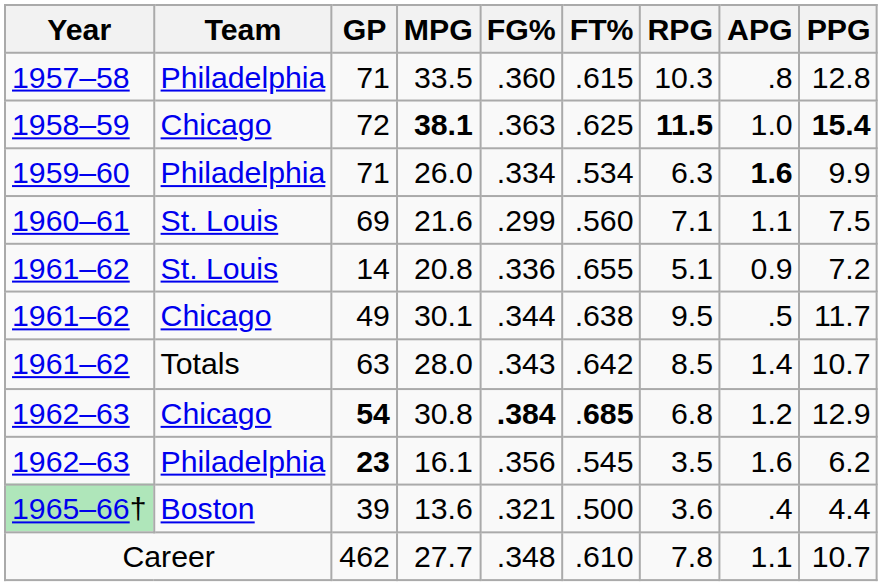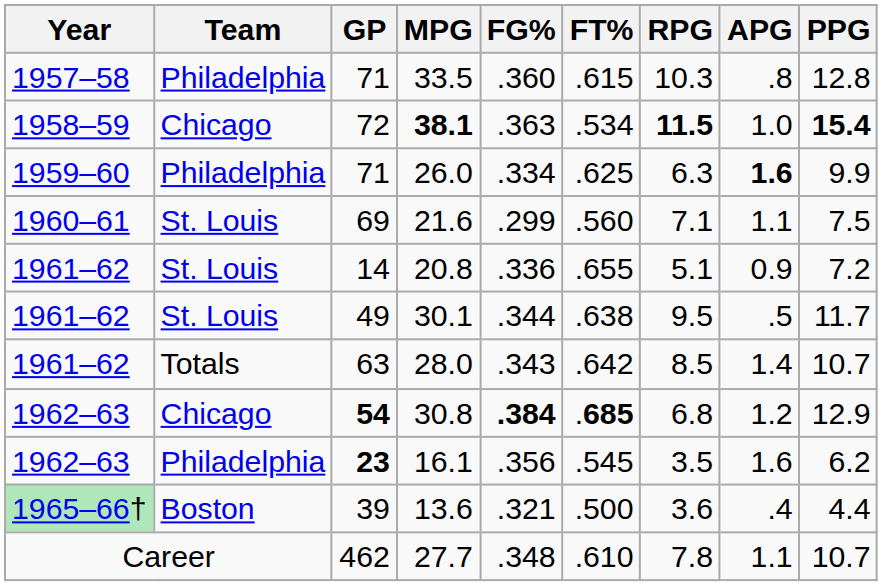38.1 | FT%: .625 -> .534
26.0 | FT%: .534 -> .625
30.1 | Team: Chicago -> St. Louis
